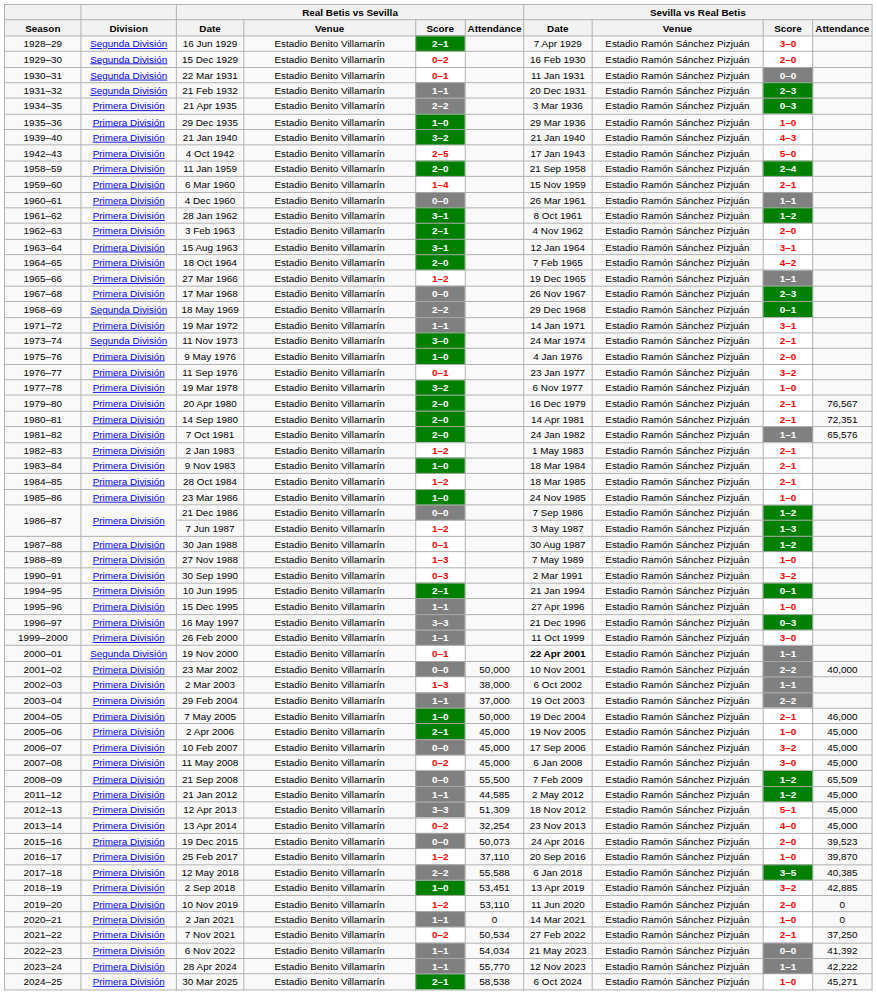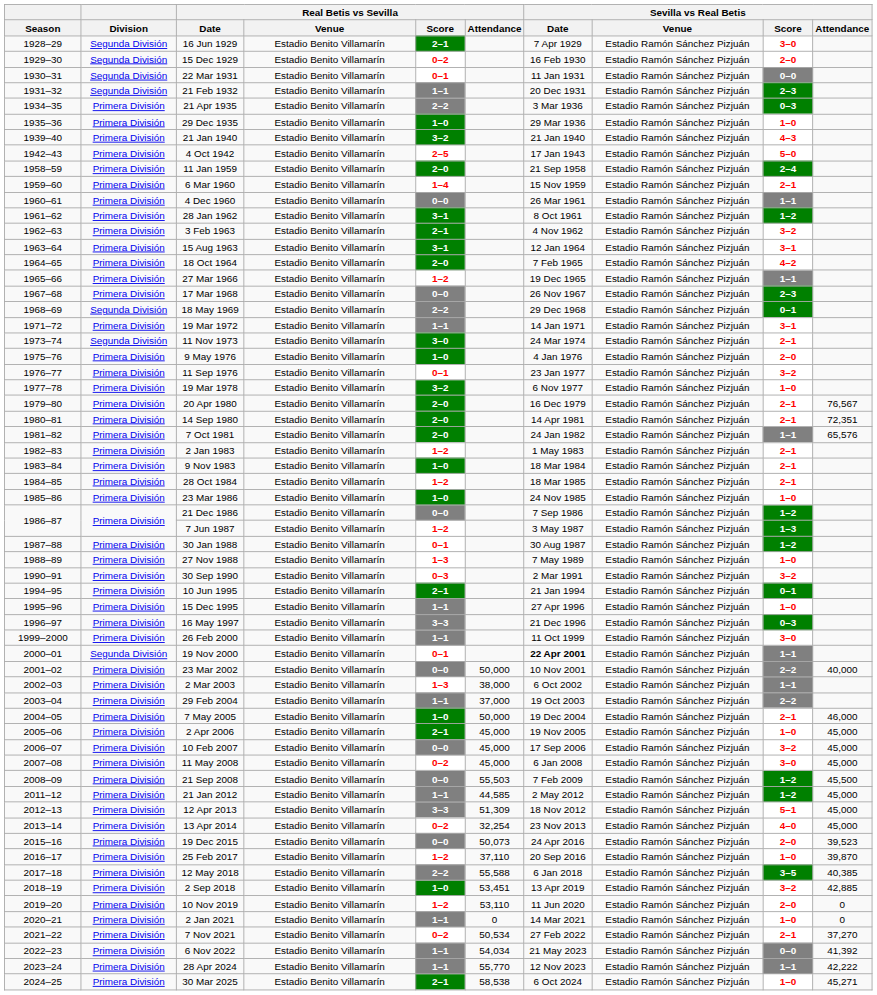3 Feb 1963 | Sevilla vs Real Betis / Score: 2–0 -> 3–2
21 Sep 2008 | Real Betis vs Sevilla / Attendance: 55,500 -> 55,503
21 Sep 2008 | Sevilla vs Real Betis / Attendance: 65,509 -> 45,500
7 Nov 2021 | Sevilla vs Real Betis / Attendance: 37,250 -> 37,270
